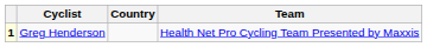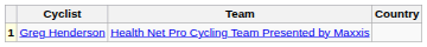columns swapped: Country <-> Team
